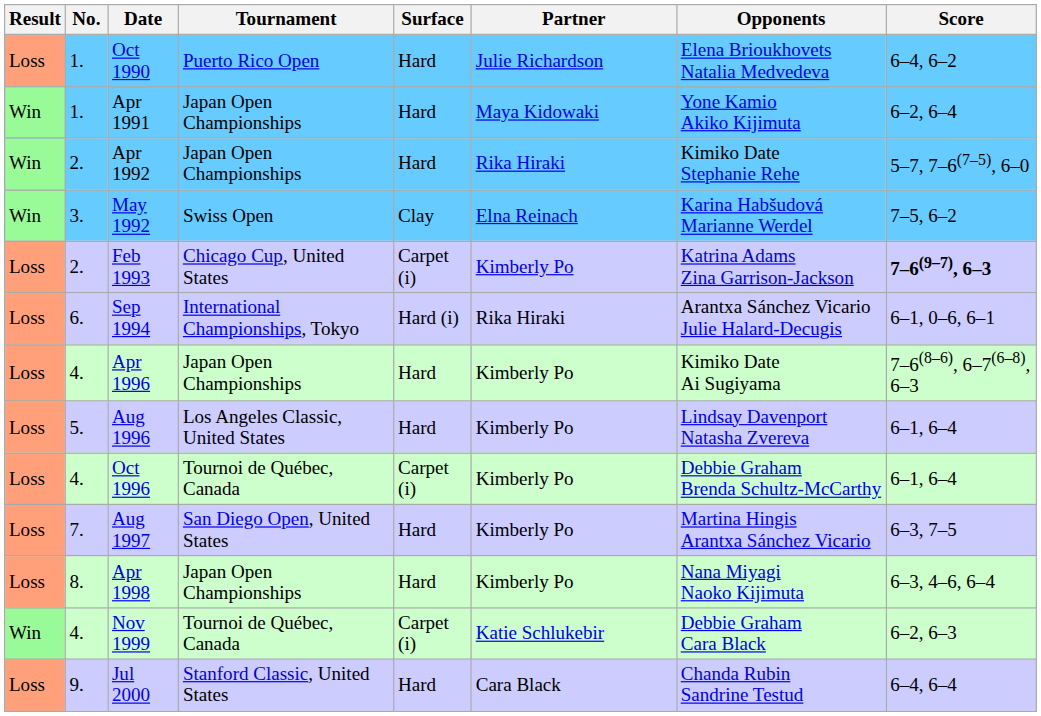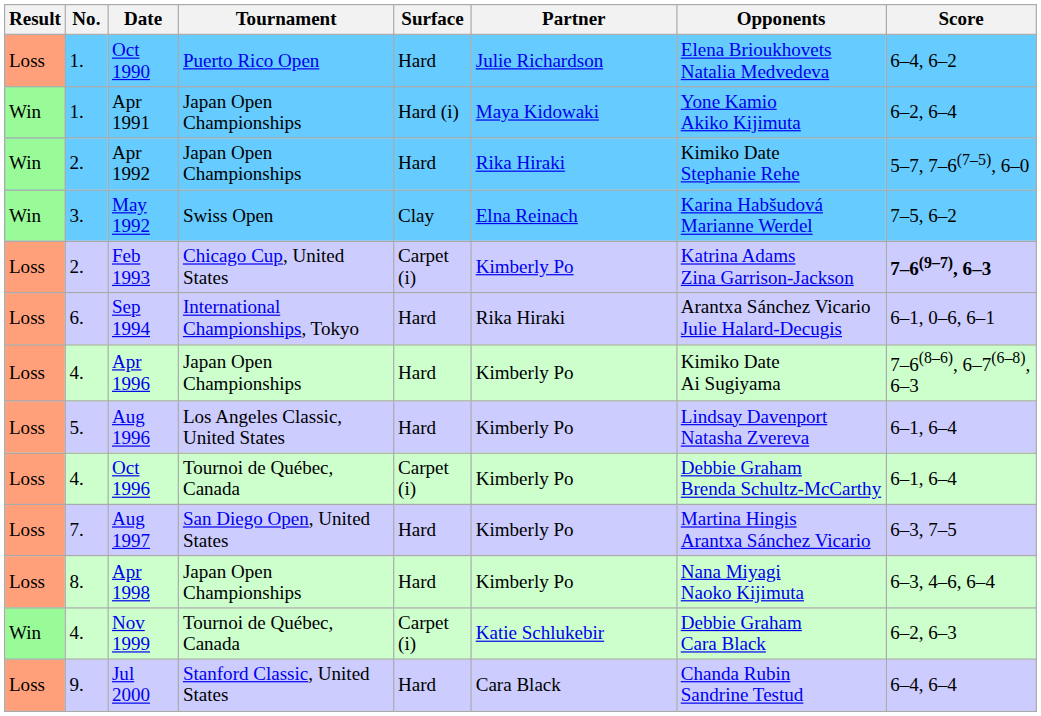Apr 1991 | Surface: Hard -> Hard (i)
Sep 1994 | Surface: Hard (i) -> Hard
